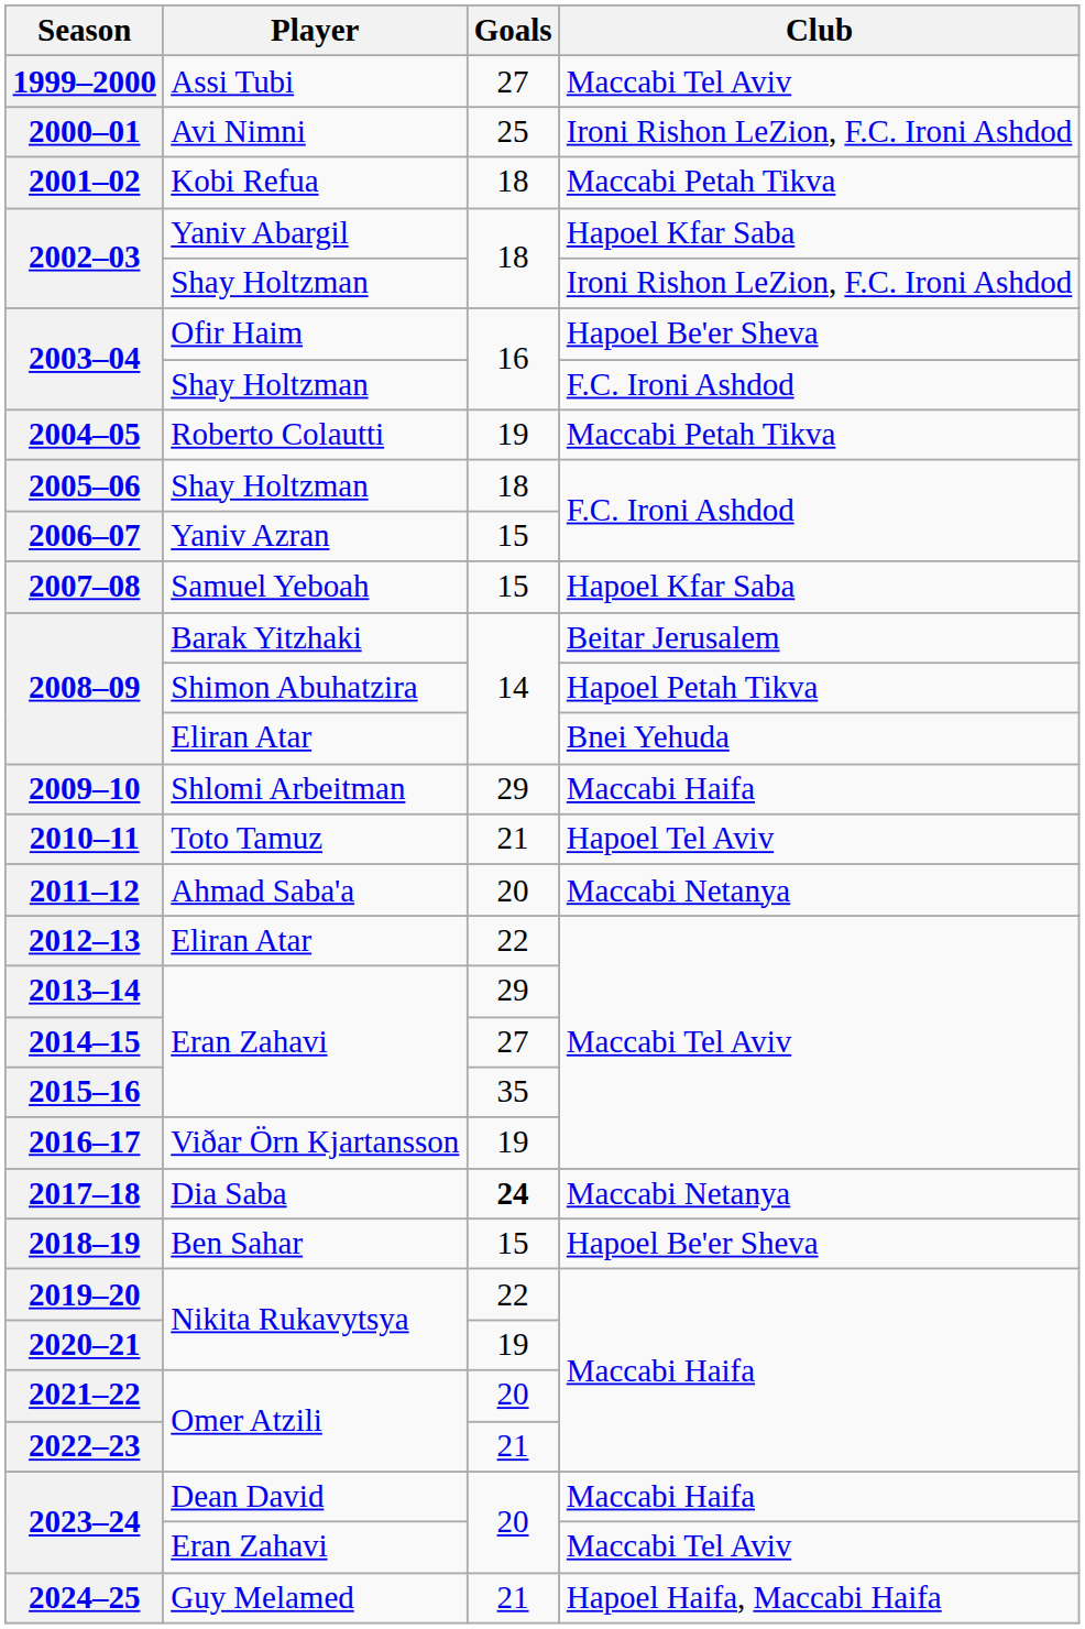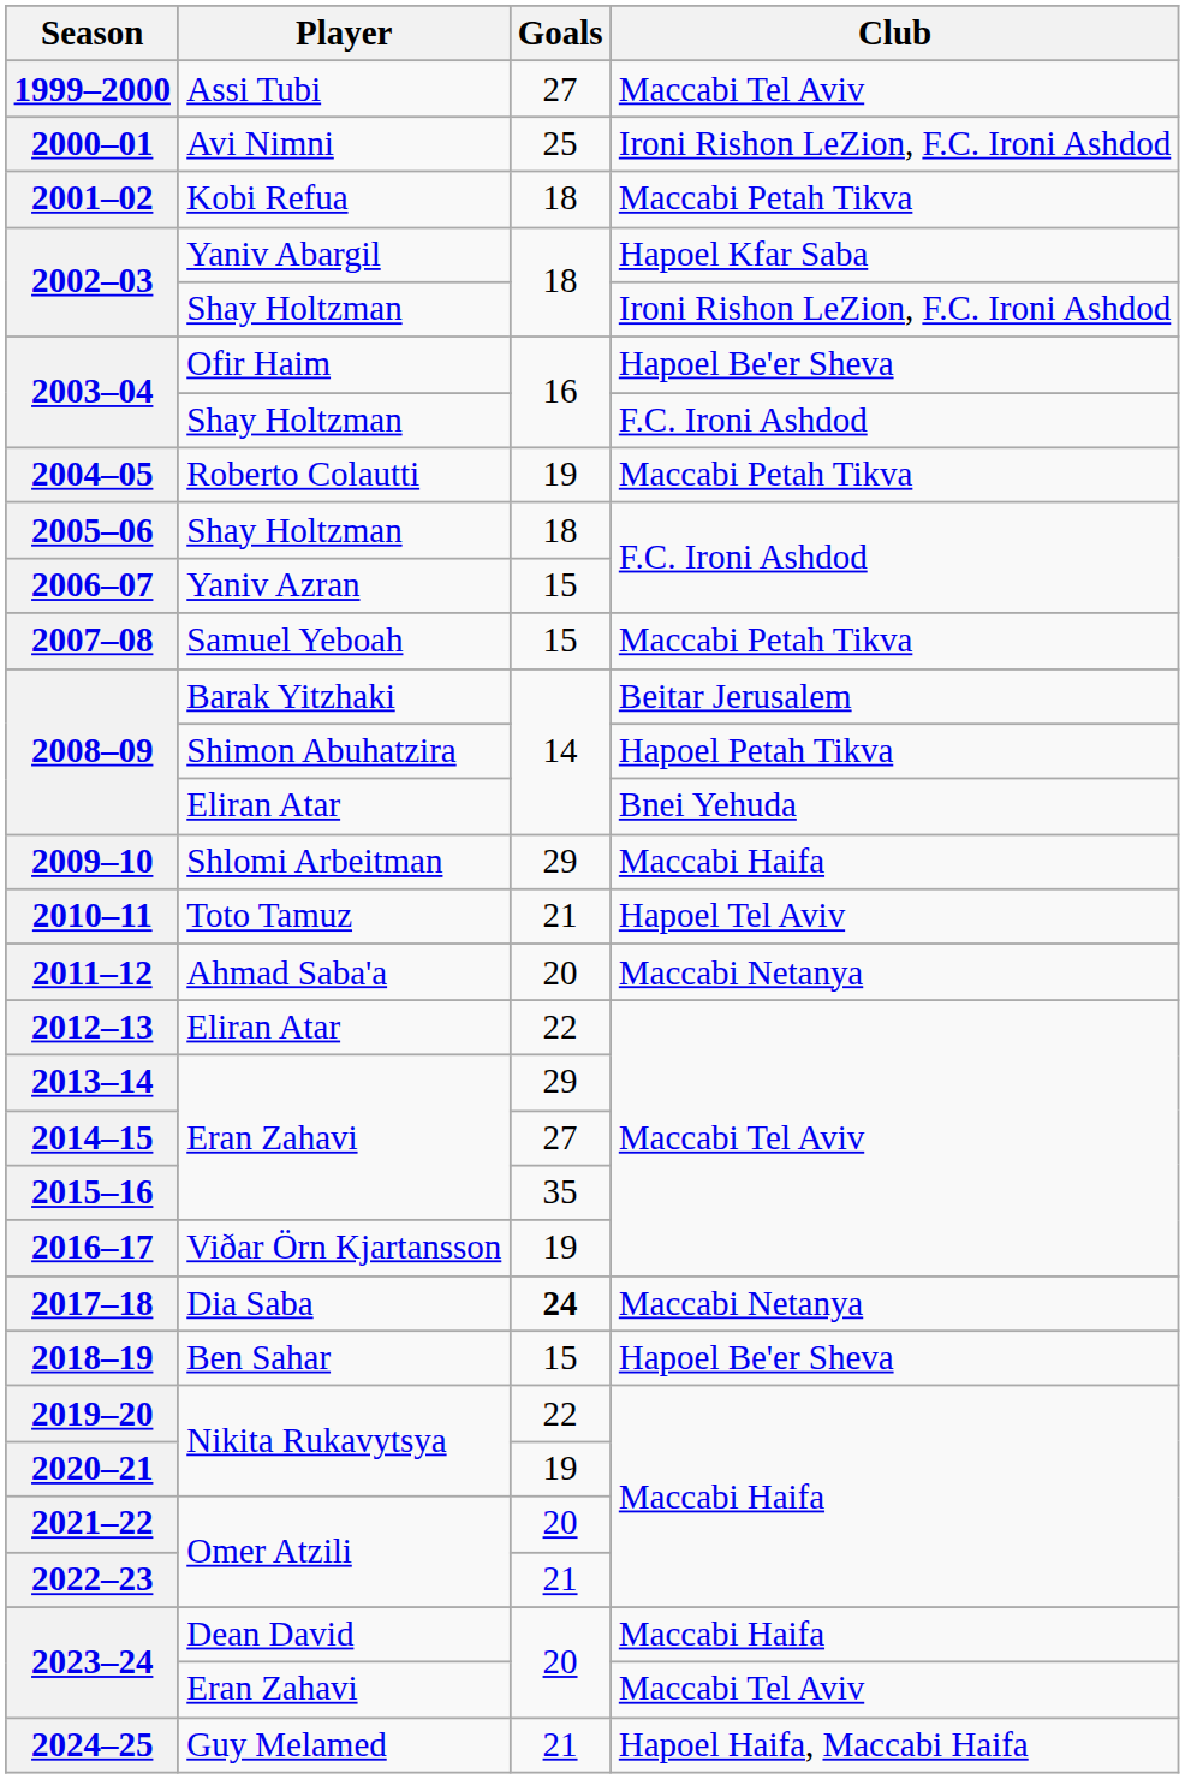2007–08 | Club: Hapoel Kfar Saba -> Maccabi Petah Tikva
